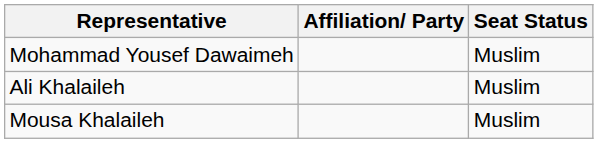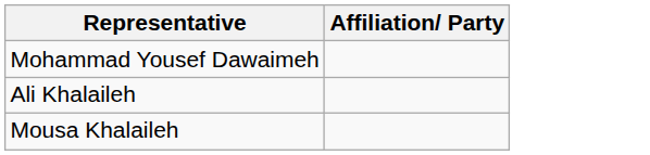- column: Seat Status | Muslim | Muslim | Muslim
